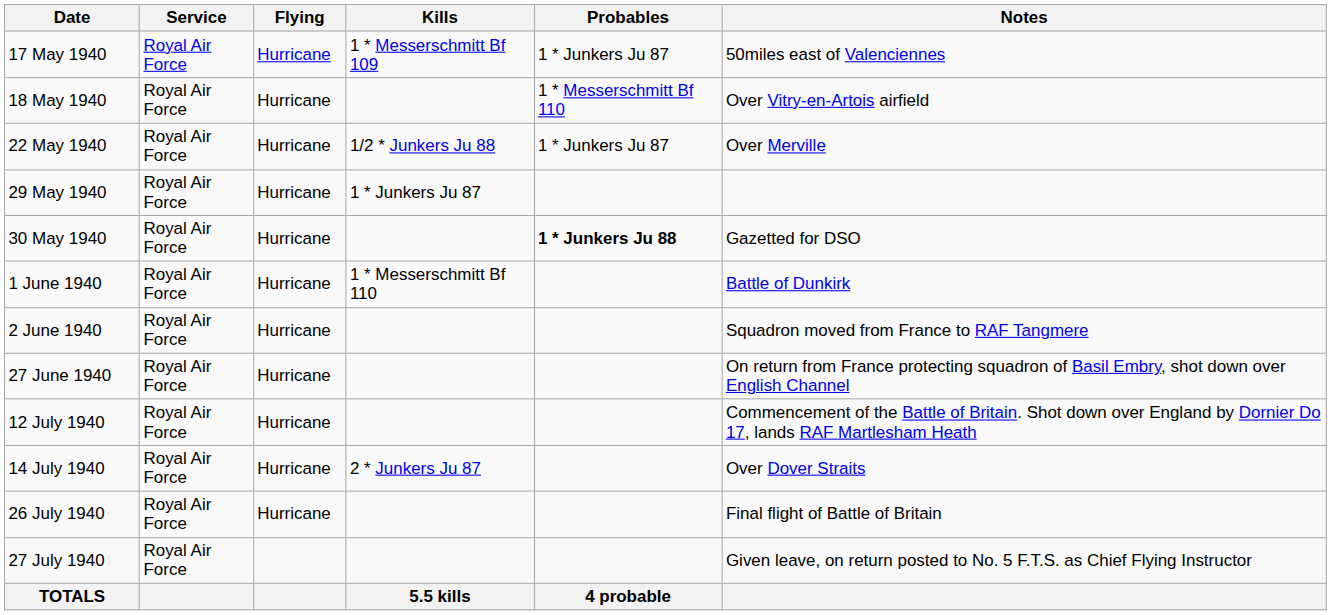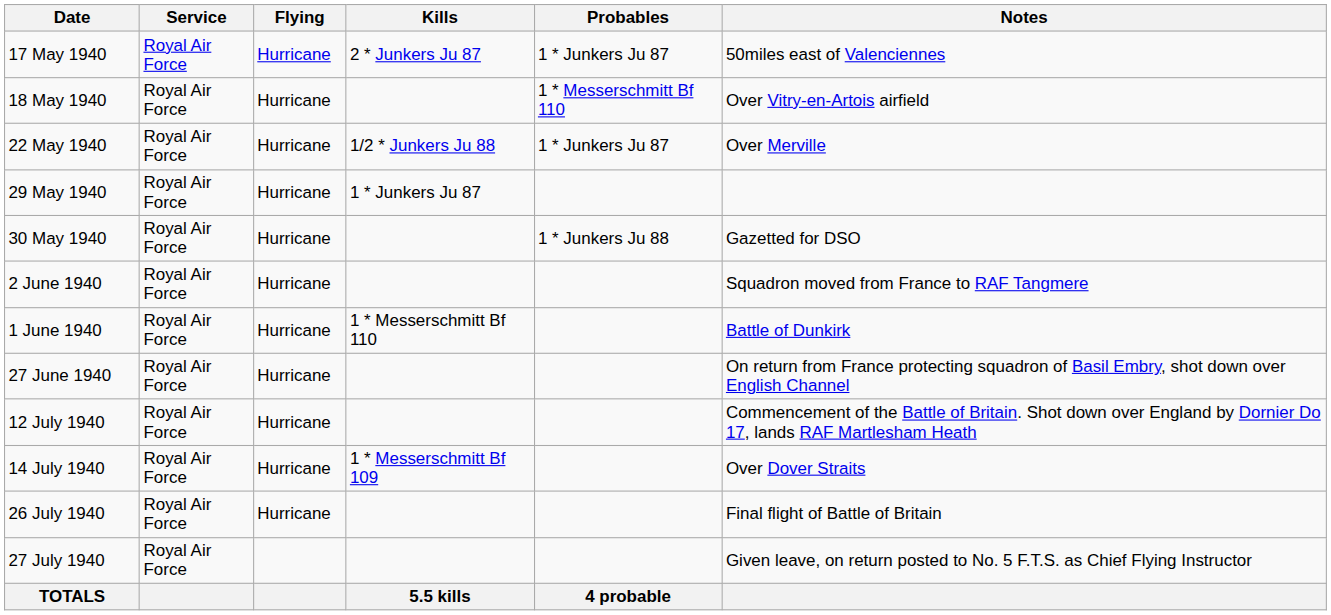17 May 1940 | Kills: 1 * Messerschmitt Bf 109 -> 2 * Junkers Ju 87
30 May 1940 | Probables: bold -> normal
rows swapped: 1 June 1940 <-> 2 June 1940
14 July 1940 | Kills: 2 * Junkers Ju 87 -> 1 * Messerschmitt Bf 109
